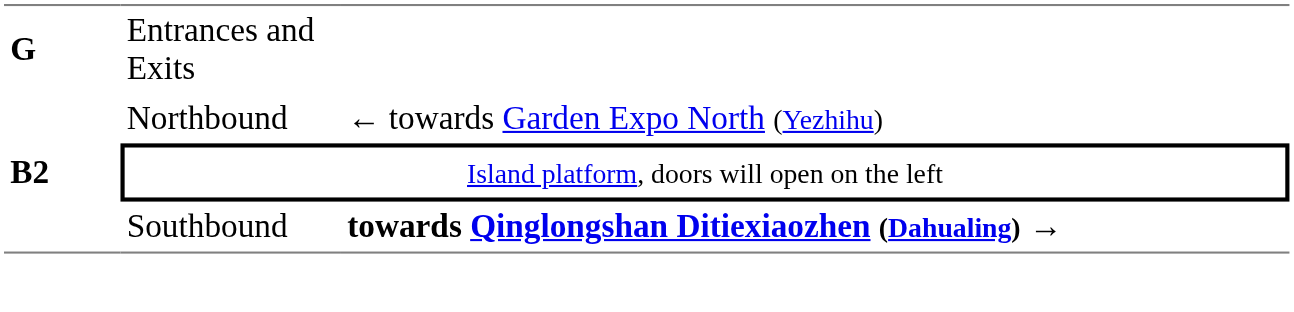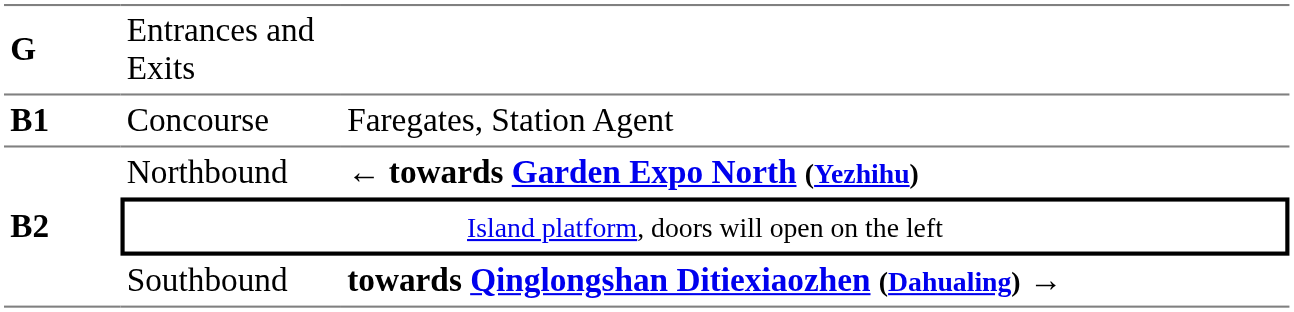+ row: B1 | Concourse | Faregates, Station Agent
Northbound | column 3: normal -> bold
